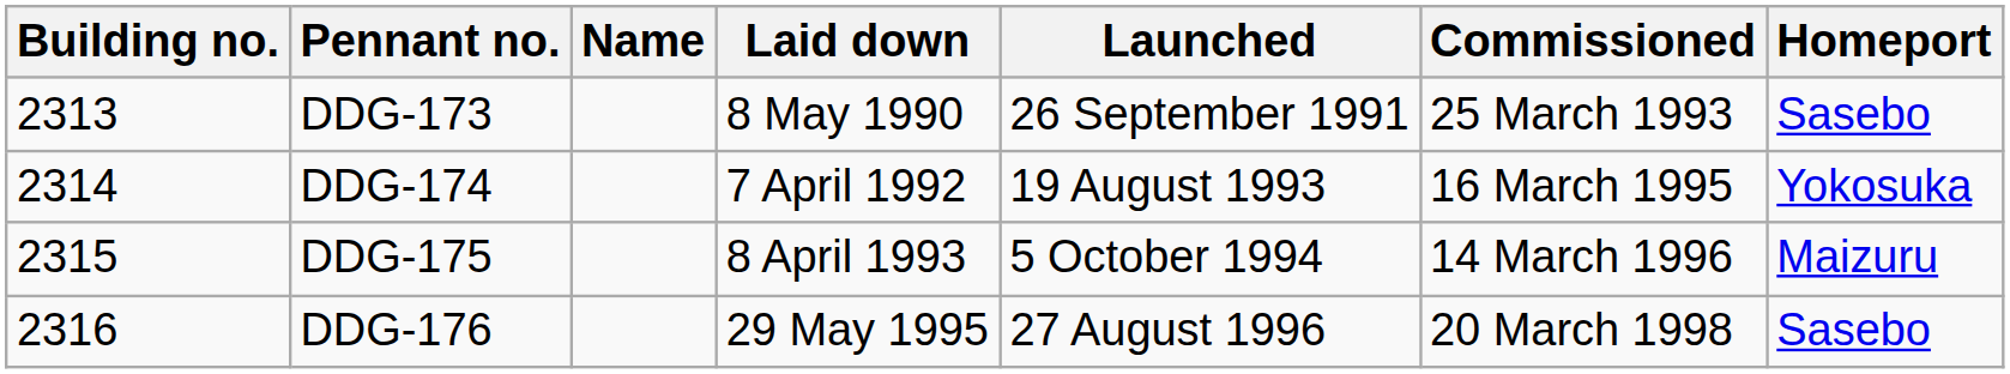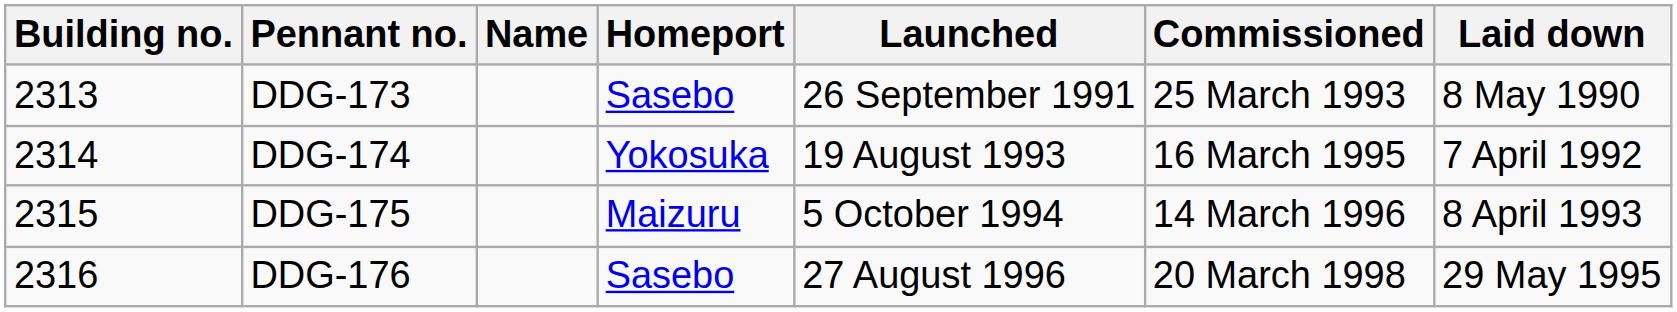columns swapped: Laid down <-> Homeport
